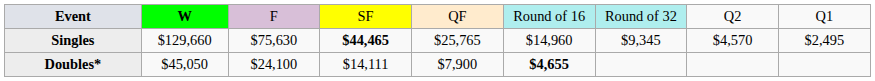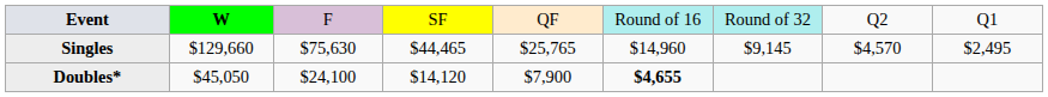Singles | column 4: bold -> normal
Singles | column 7: $9,345 -> $9,145
Doubles* | column 4: $14,111 -> $14,120
